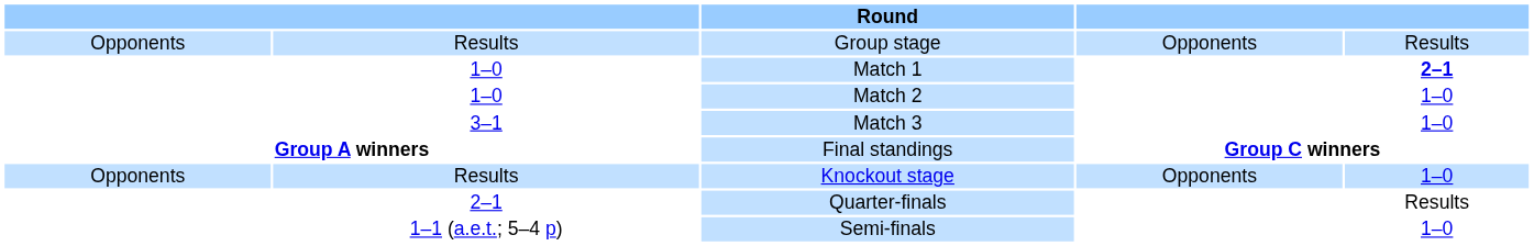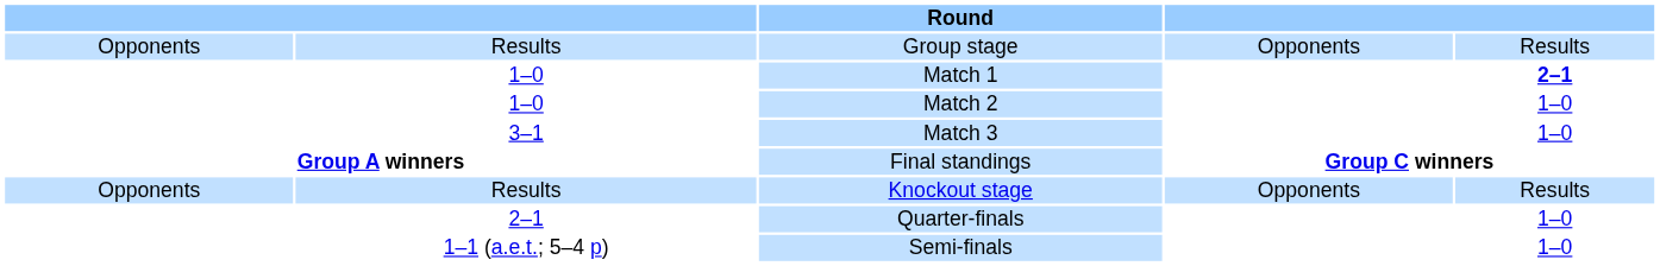Knockout stage | column 5: 1–0 -> Results
Quarter-finals | column 5: Results -> 1–0
